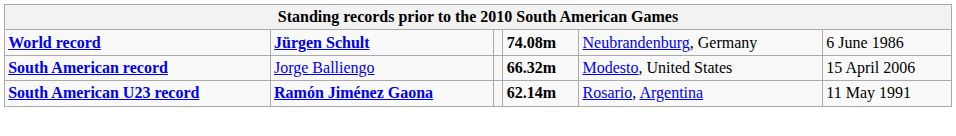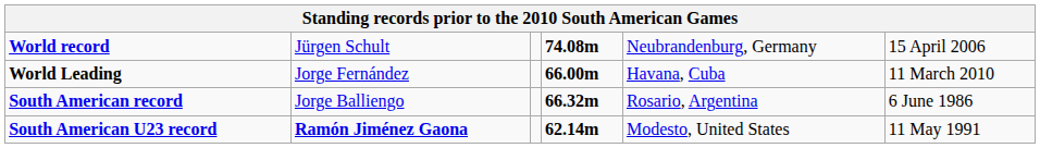World record | column 2: bold -> normal
World record | column 6: 6 June 1986 -> 15 April 2006
+ row: World Leading | Jorge Fernández | 66.00m | Havana, Cuba | 11 March 2010
South American record | column 5: Modesto, United States -> Rosario, Argentina
South American record | column 6: 15 April 2006 -> 6 June 1986
South American U23 record | column 5: Rosario, Argentina -> Modesto, United States
